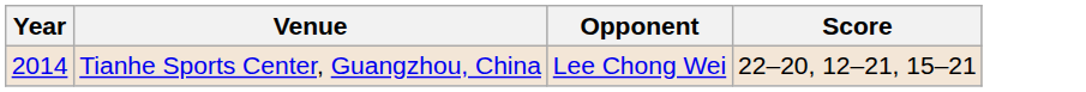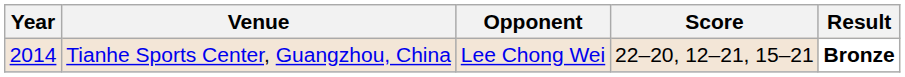+ column: Result | Bronze
